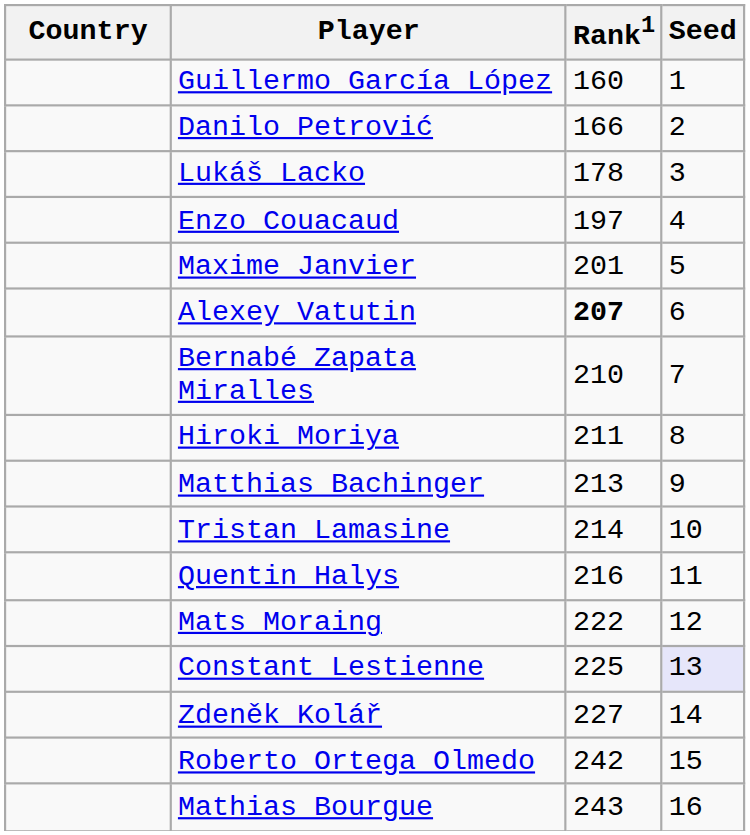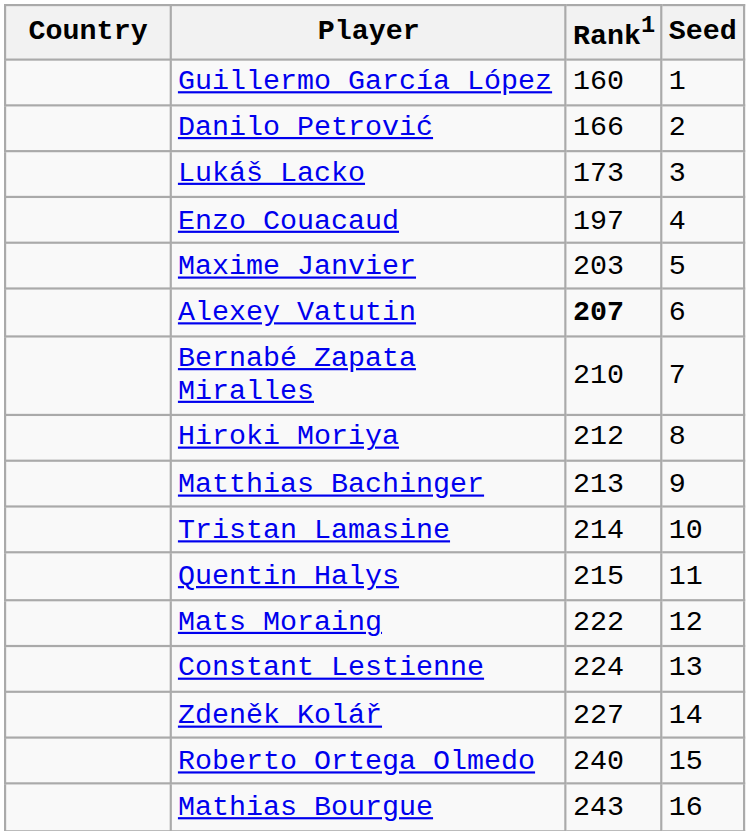Lukáš Lacko | Rank1: 178 -> 173
Maxime Janvier | Rank1: 201 -> 203
Hiroki Moriya | Rank1: 211 -> 212
Quentin Halys | Rank1: 216 -> 215
Constant Lestienne | Rank1: 225 -> 224
Constant Lestienne | Seed: lavender background -> no background
Roberto Ortega Olmedo | Rank1: 242 -> 240
